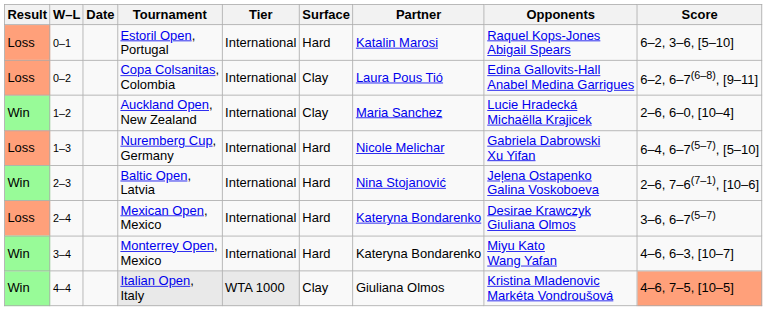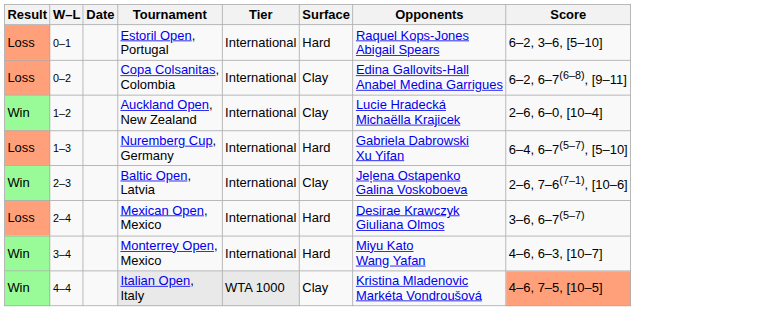- column: Partner | Katalin Marosi | Laura Pous Tió | Maria Sanchez | Nicole Melichar | Nina Stojanović | Kateryna Bondarenko | Kateryna Bondarenko | Giuliana Olmos
Baltic Open, Latvia | Surface: Hard -> Clay
